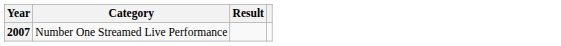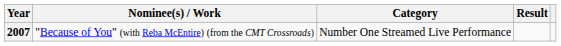+ column: Nominee(s) / Work | "Because of You" (with Reba McEntire) (from the CMT Crossroads)
